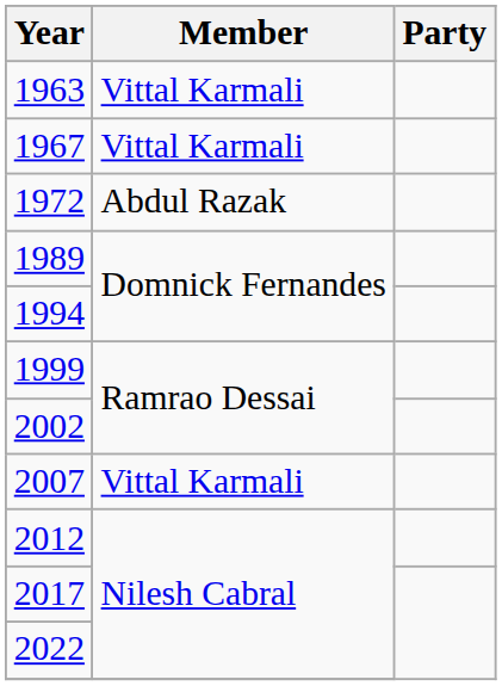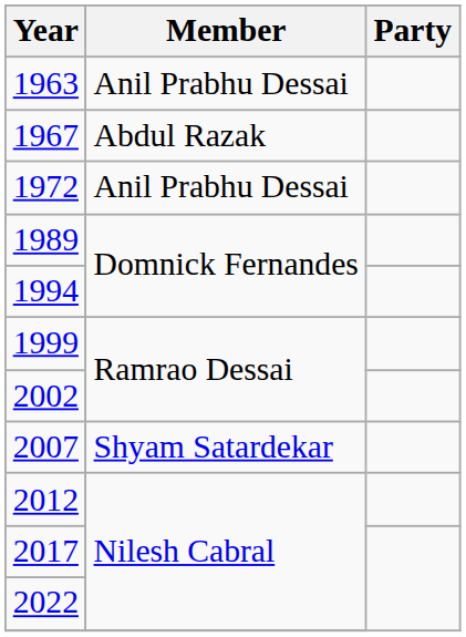1963 | Member: Vittal Karmali -> Anil Prabhu Dessai
1967 | Member: Vittal Karmali -> Abdul Razak
1972 | Member: Abdul Razak -> Anil Prabhu Dessai
2007 | Member: Vittal Karmali -> Shyam Satardekar
